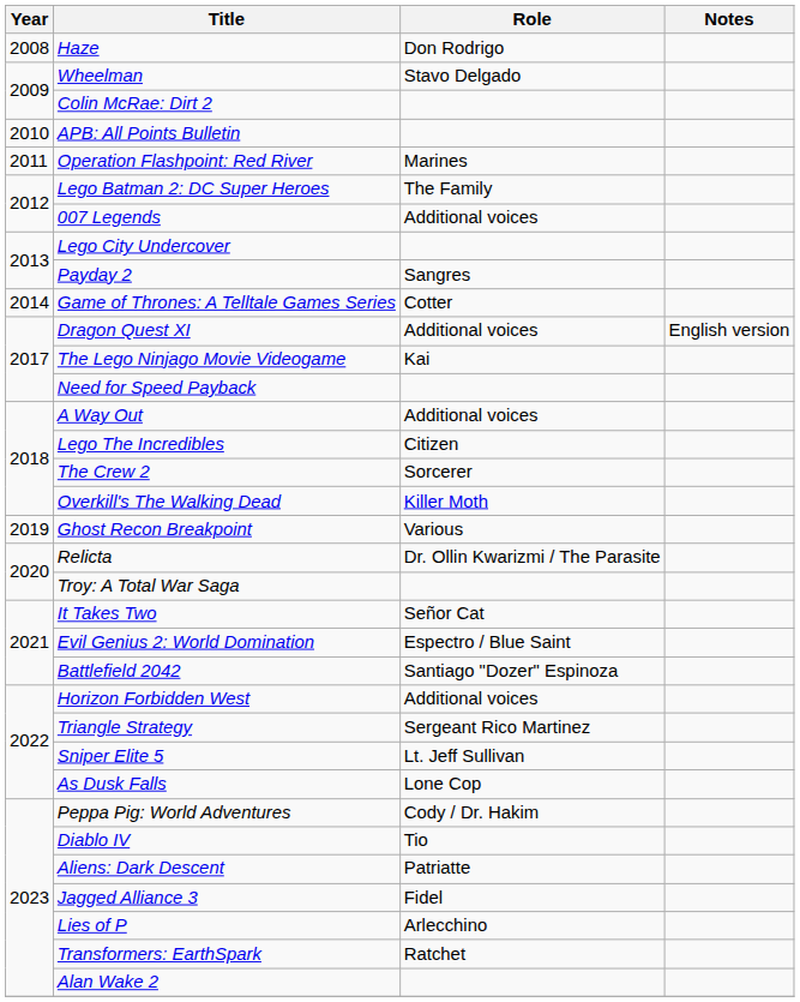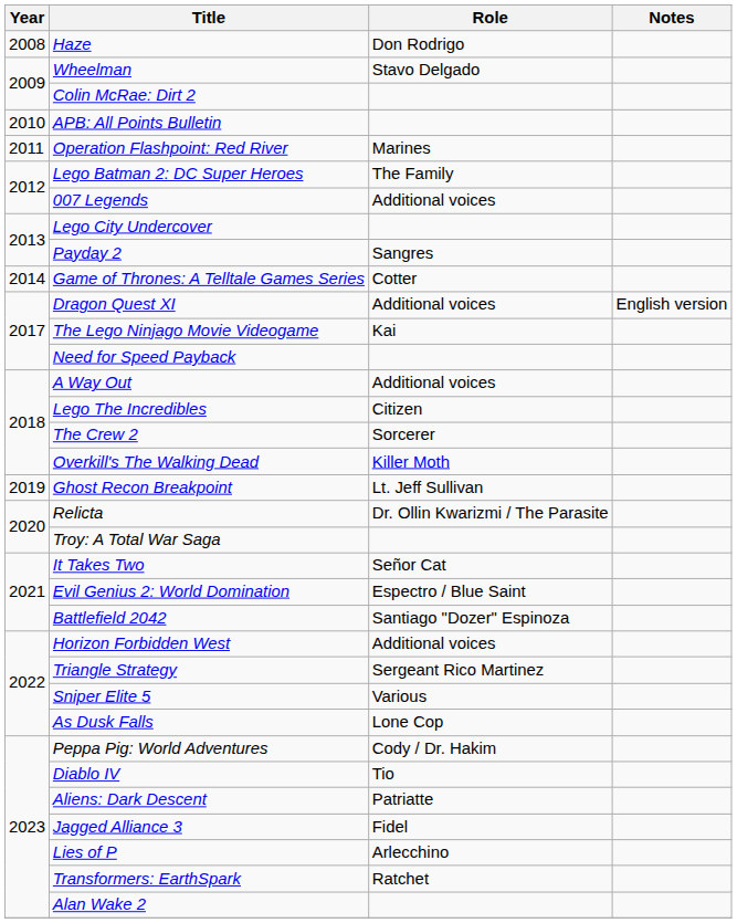Ghost Recon Breakpoint | Role: Various -> Lt. Jeff Sullivan
Sniper Elite 5 | Role: Lt. Jeff Sullivan -> Various
